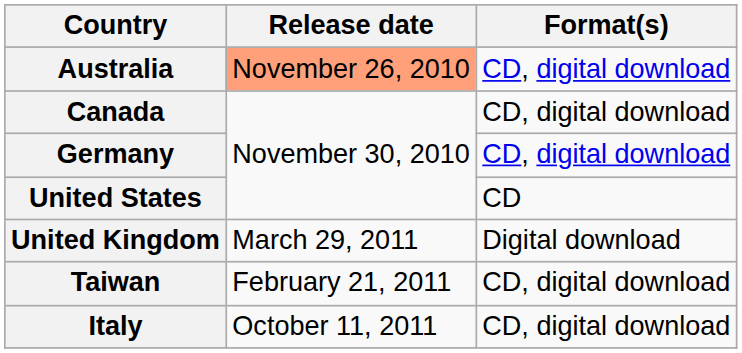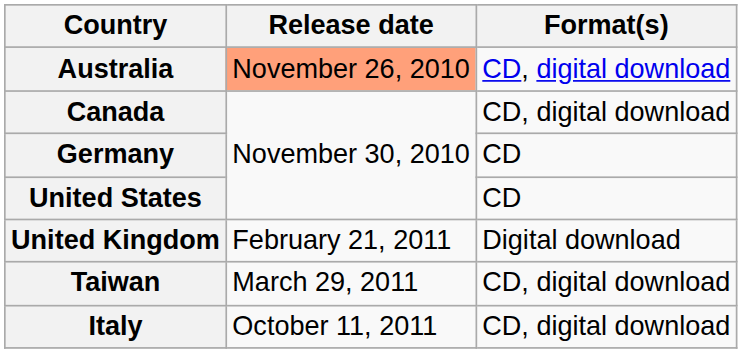Germany | Format(s): CD, digital download -> CD
United Kingdom | Release date: March 29, 2011 -> February 21, 2011
Taiwan | Release date: February 21, 2011 -> March 29, 2011
